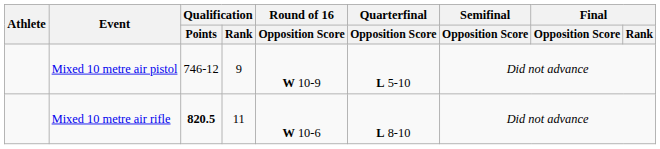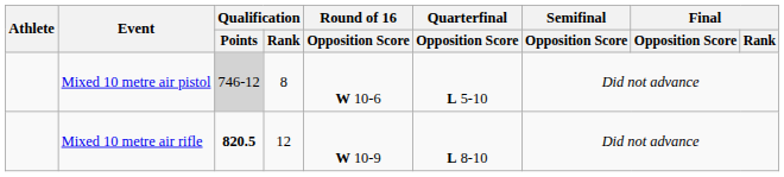Mixed 10 metre air pistol | Qualification / Points: no background -> lightgrey background
Mixed 10 metre air pistol | Qualification / Rank: 9 -> 8
Mixed 10 metre air pistol | Round of 16 / Opposition Score: W 10-9 -> W 10-6
Mixed 10 metre air rifle | Qualification / Rank: 11 -> 12
Mixed 10 metre air rifle | Round of 16 / Opposition Score: W 10-6 -> W 10-9
